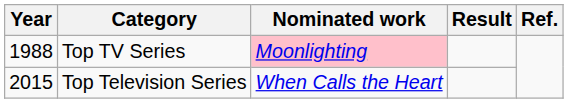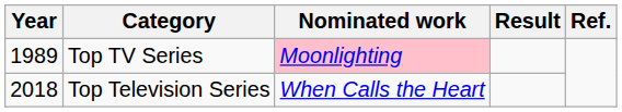Top TV Series | Year: 1988 -> 1989
Top Television Series | Year: 2015 -> 2018
